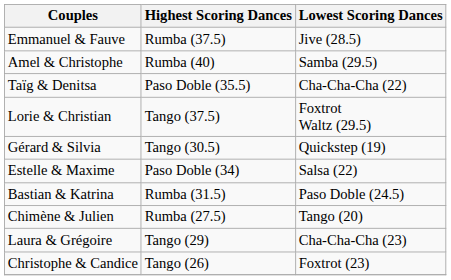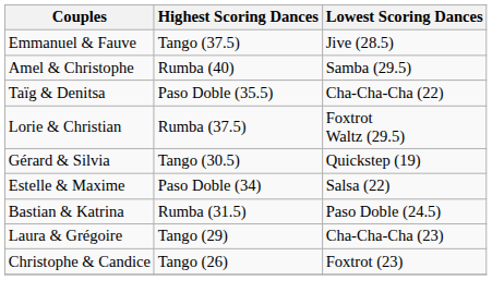Emmanuel & Fauve | Highest Scoring Dances: Rumba (37.5) -> Tango (37.5)
Lorie & Christian | Highest Scoring Dances: Tango (37.5) -> Rumba (37.5)
- row: Chimène & Julien | Rumba (27.5) | Tango (20)
